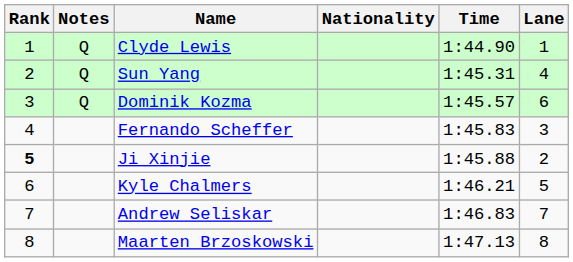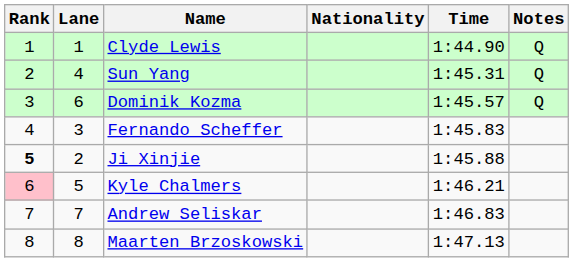columns swapped: Lane <-> Notes
Kyle Chalmers | Rank: no background -> pink background
